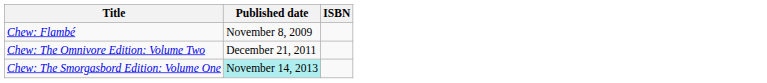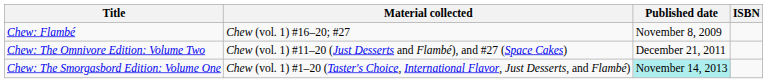+ column: Material collected | Chew (vol. 1) #16–20; #27 | Chew (vol. 1) #11–20 (Just Desserts and Flambé), and #27 (Space Cakes) | Chew (vol. 1) #1–20 (Taster's Choice, International Flavor, Just Desserts, and Flambé)
